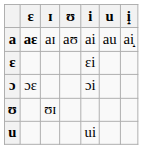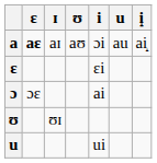a | i: ai -> ɔi
ɔ | i: ɔi -> ai
